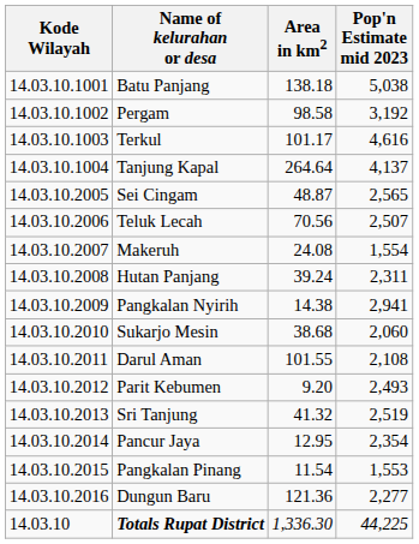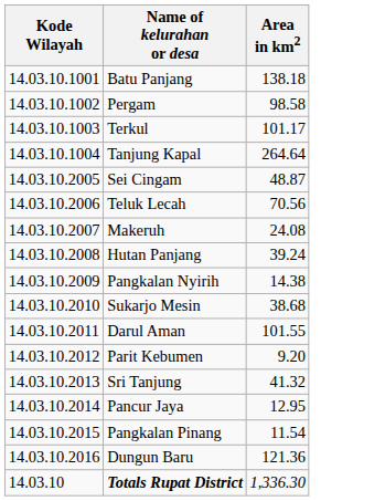- column: Pop'n Estimate mid 2023 | 5,038 | 3,192 | 4,616 | 4,137 | 2,565 | 2,507 | 1,554 | 2,311 | 2,941 | 2,060 | 2,108 | 2,493 | 2,519 | 2,354 | 1,553 | 2,277 | 44,225
